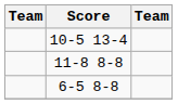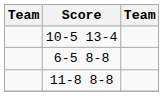rows swapped: 11-8 8-8 <-> 6-5 8-8
